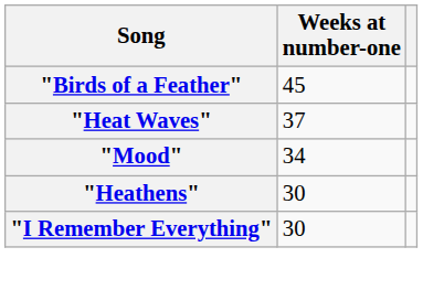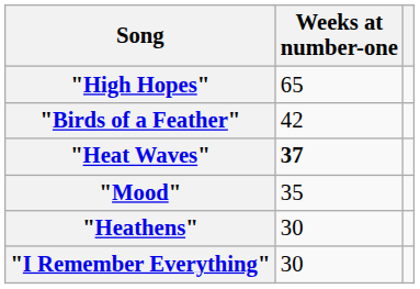+ row: "High Hopes" | 65
"Birds of a Feather" | Weeks at number-one: 45 -> 42
"Heat Waves" | Weeks at number-one: normal -> bold
"Mood" | Weeks at number-one: 34 -> 35
